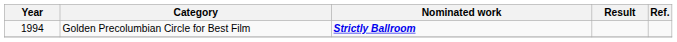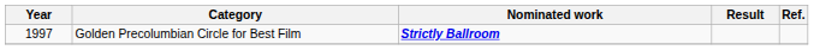Golden Precolumbian Circle for Best Film | Year: 1994 -> 1997
